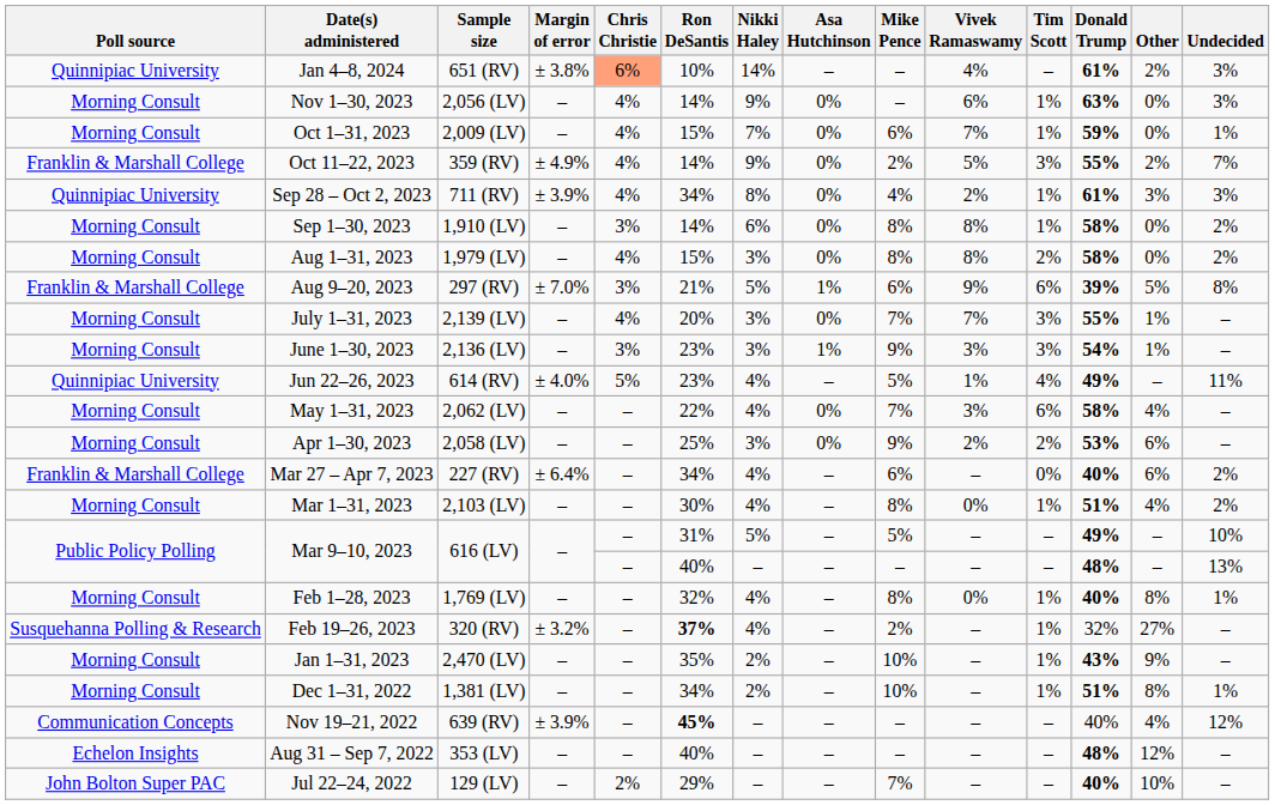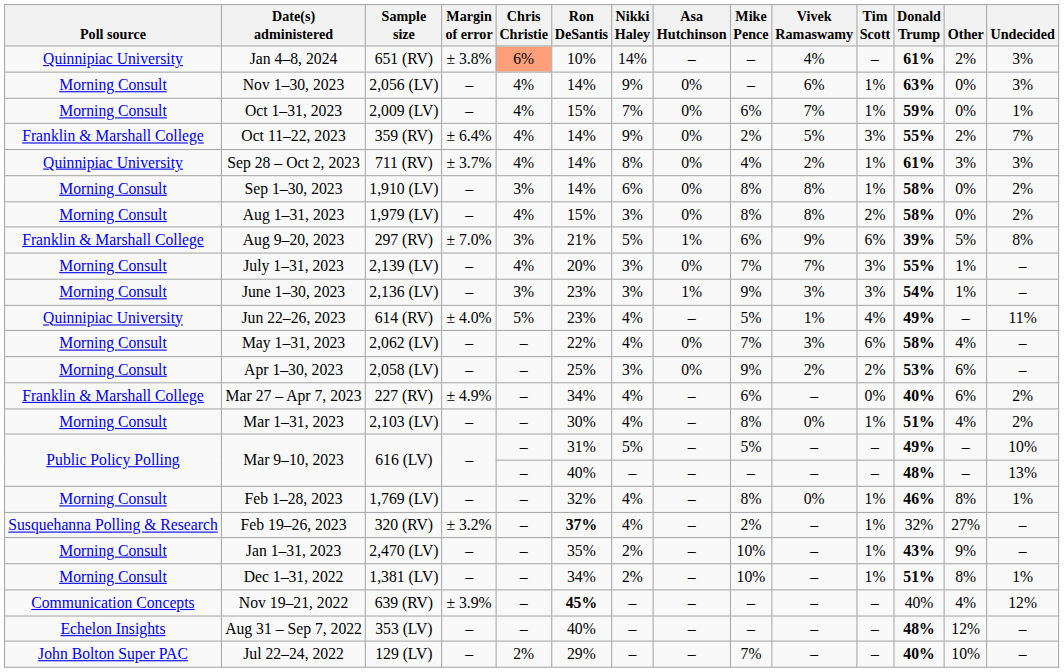Oct 11–22, 2023 | Margin of error: ± 4.9% -> ± 6.4%
Sep 28 – Oct 2, 2023 | Margin of error: ± 3.9% -> ± 3.7%
Sep 28 – Oct 2, 2023 | Ron DeSantis: 34% -> 14%
Mar 27 – Apr 7, 2023 | Margin of error: ± 6.4% -> ± 4.9%
Feb 1–28, 2023 | Donald Trump: 40% -> 46%
